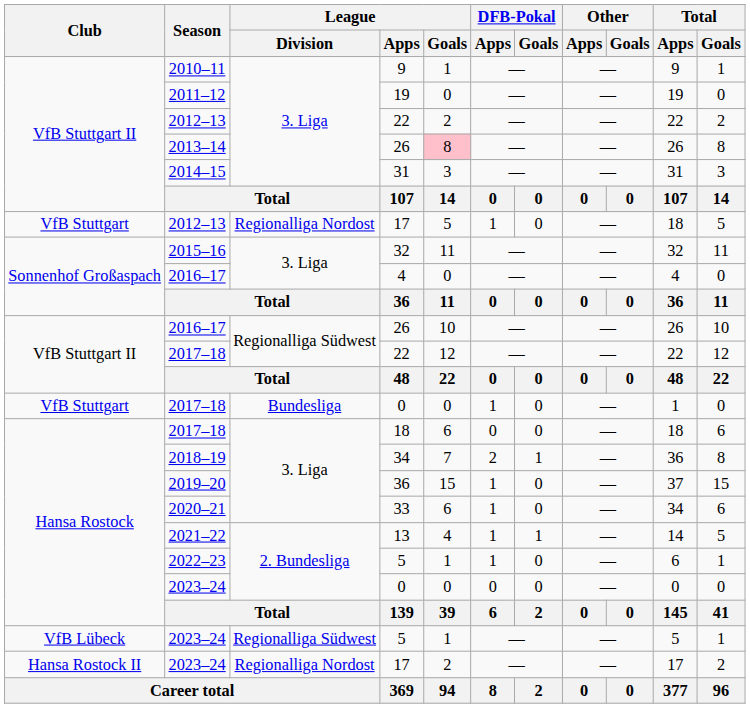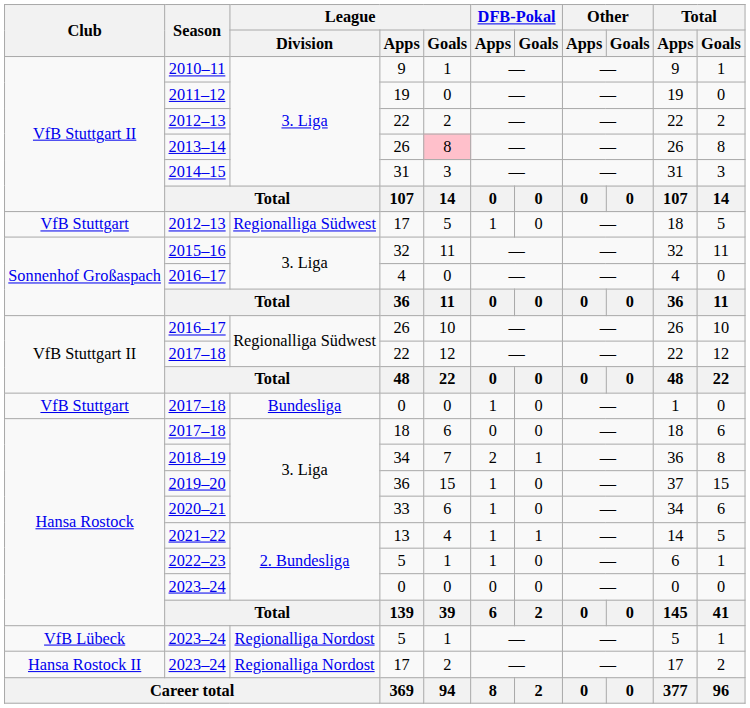2012–13 / 17 | League / Division: Regionalliga Nordost -> Regionalliga Südwest
2023–24 / 5 | League / Division: Regionalliga Südwest -> Regionalliga Nordost
